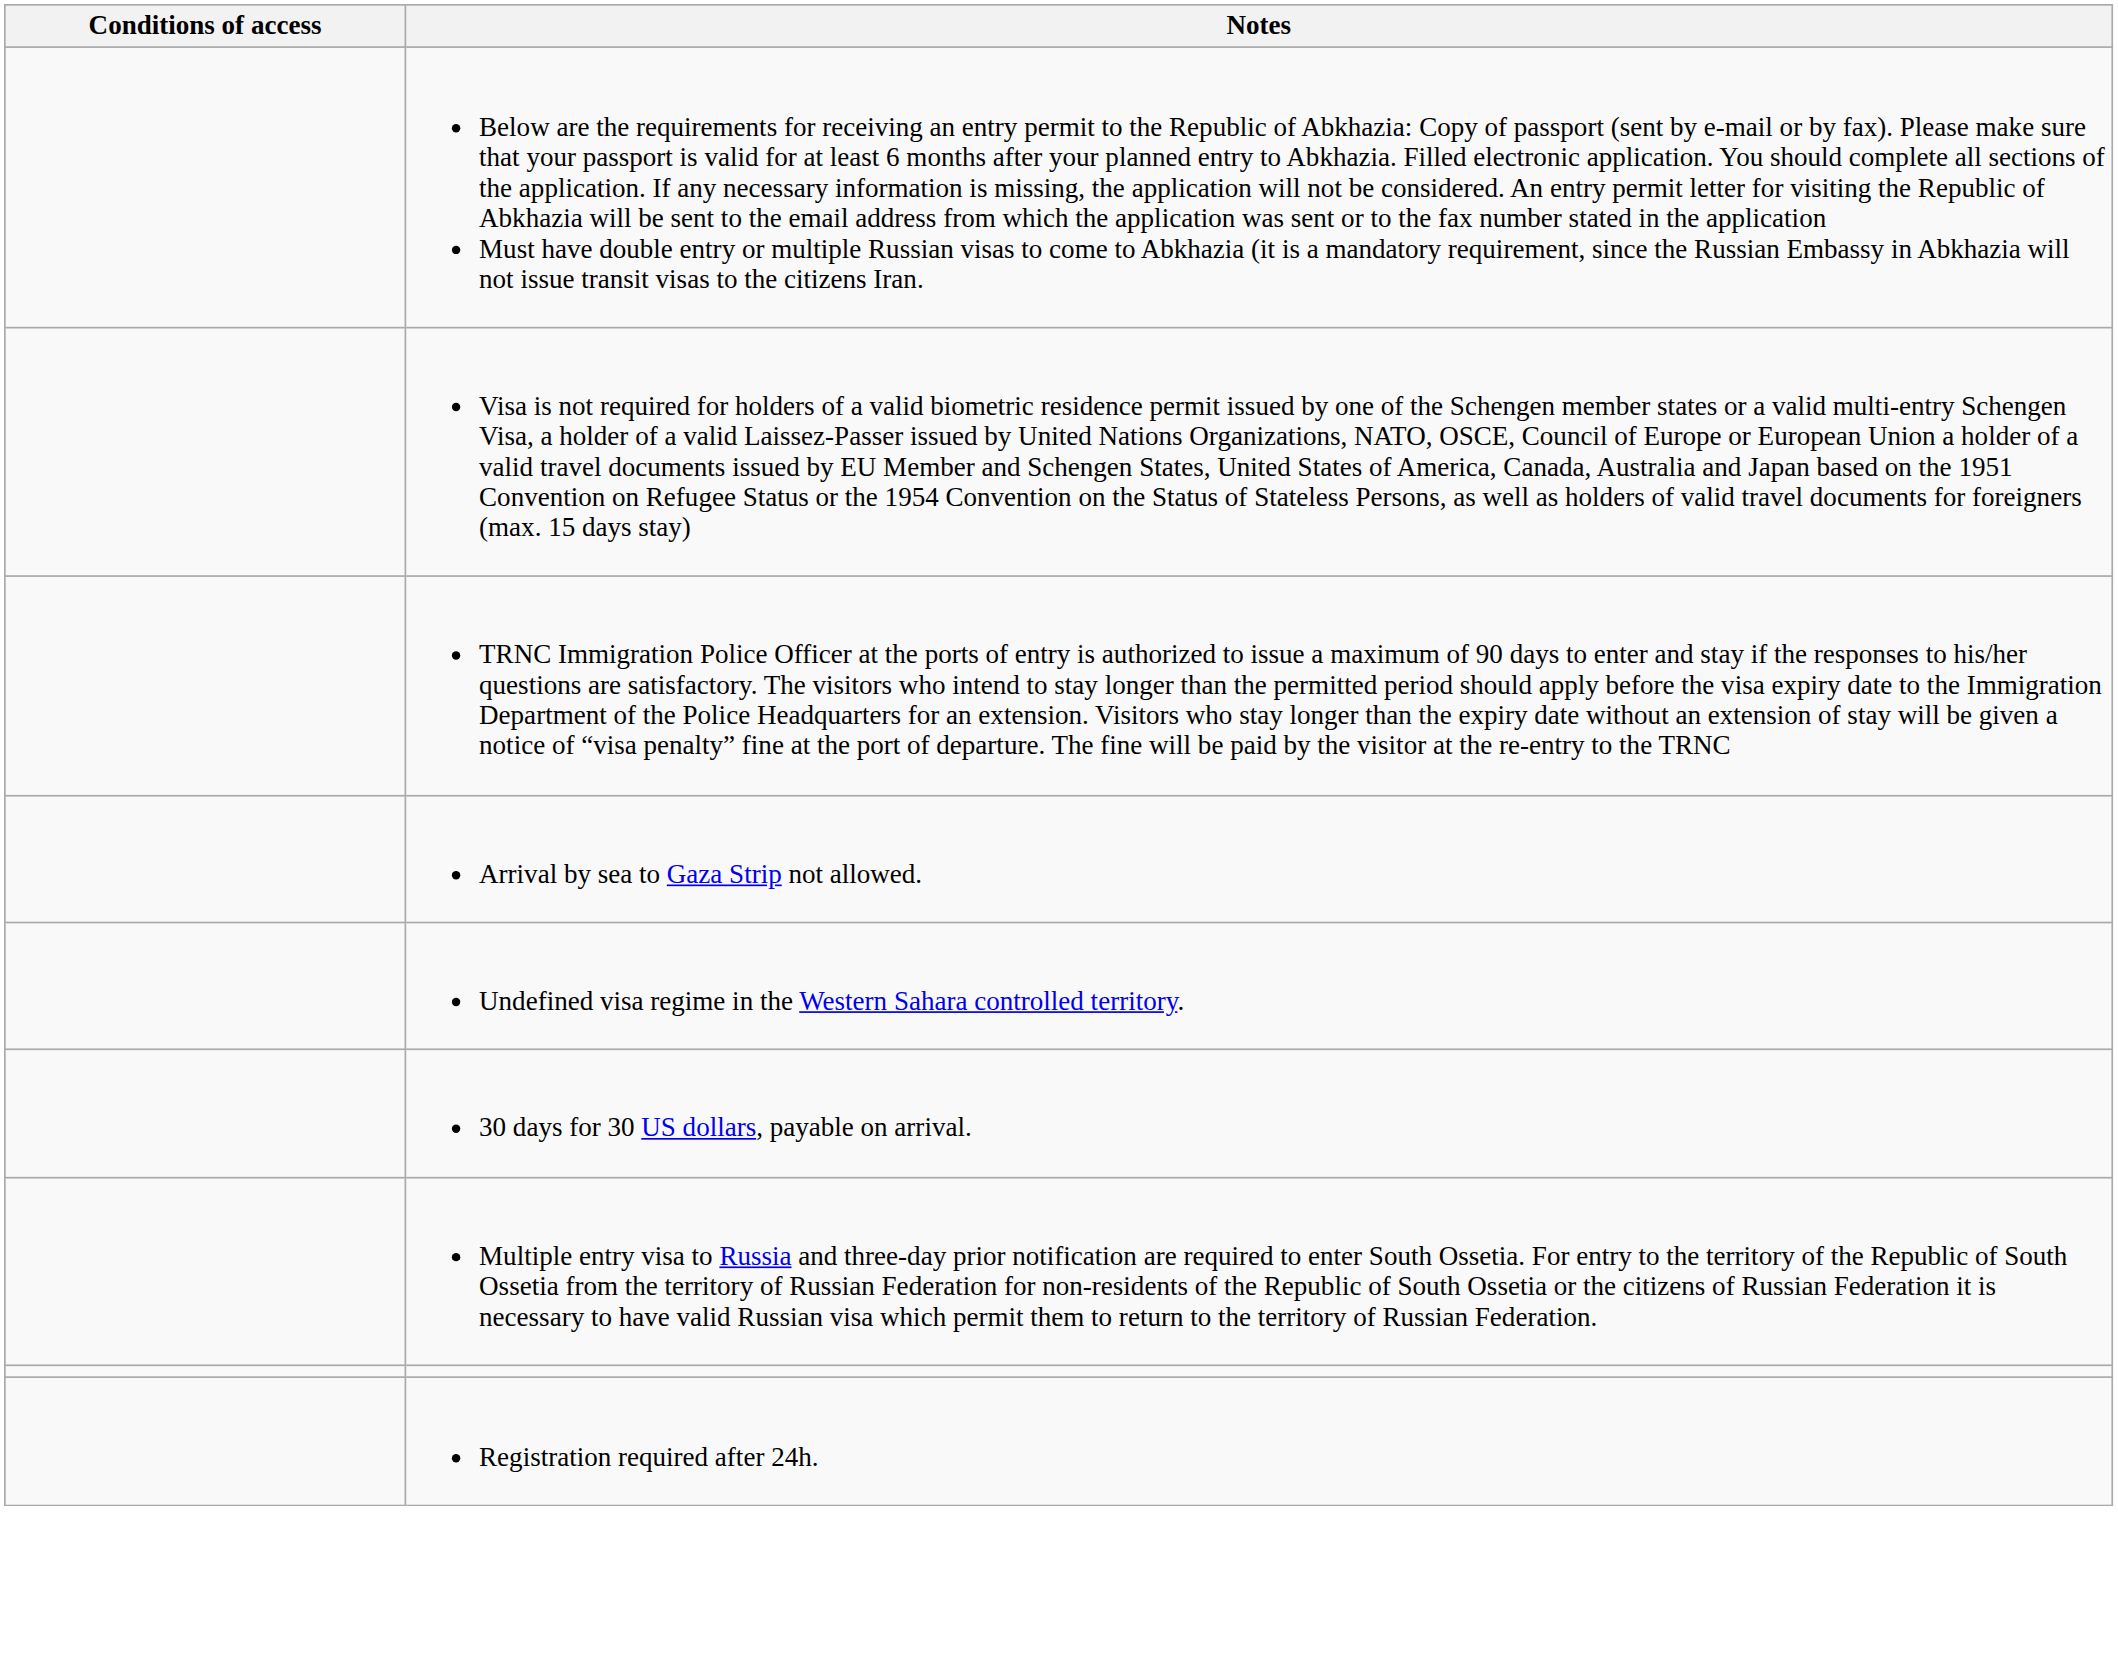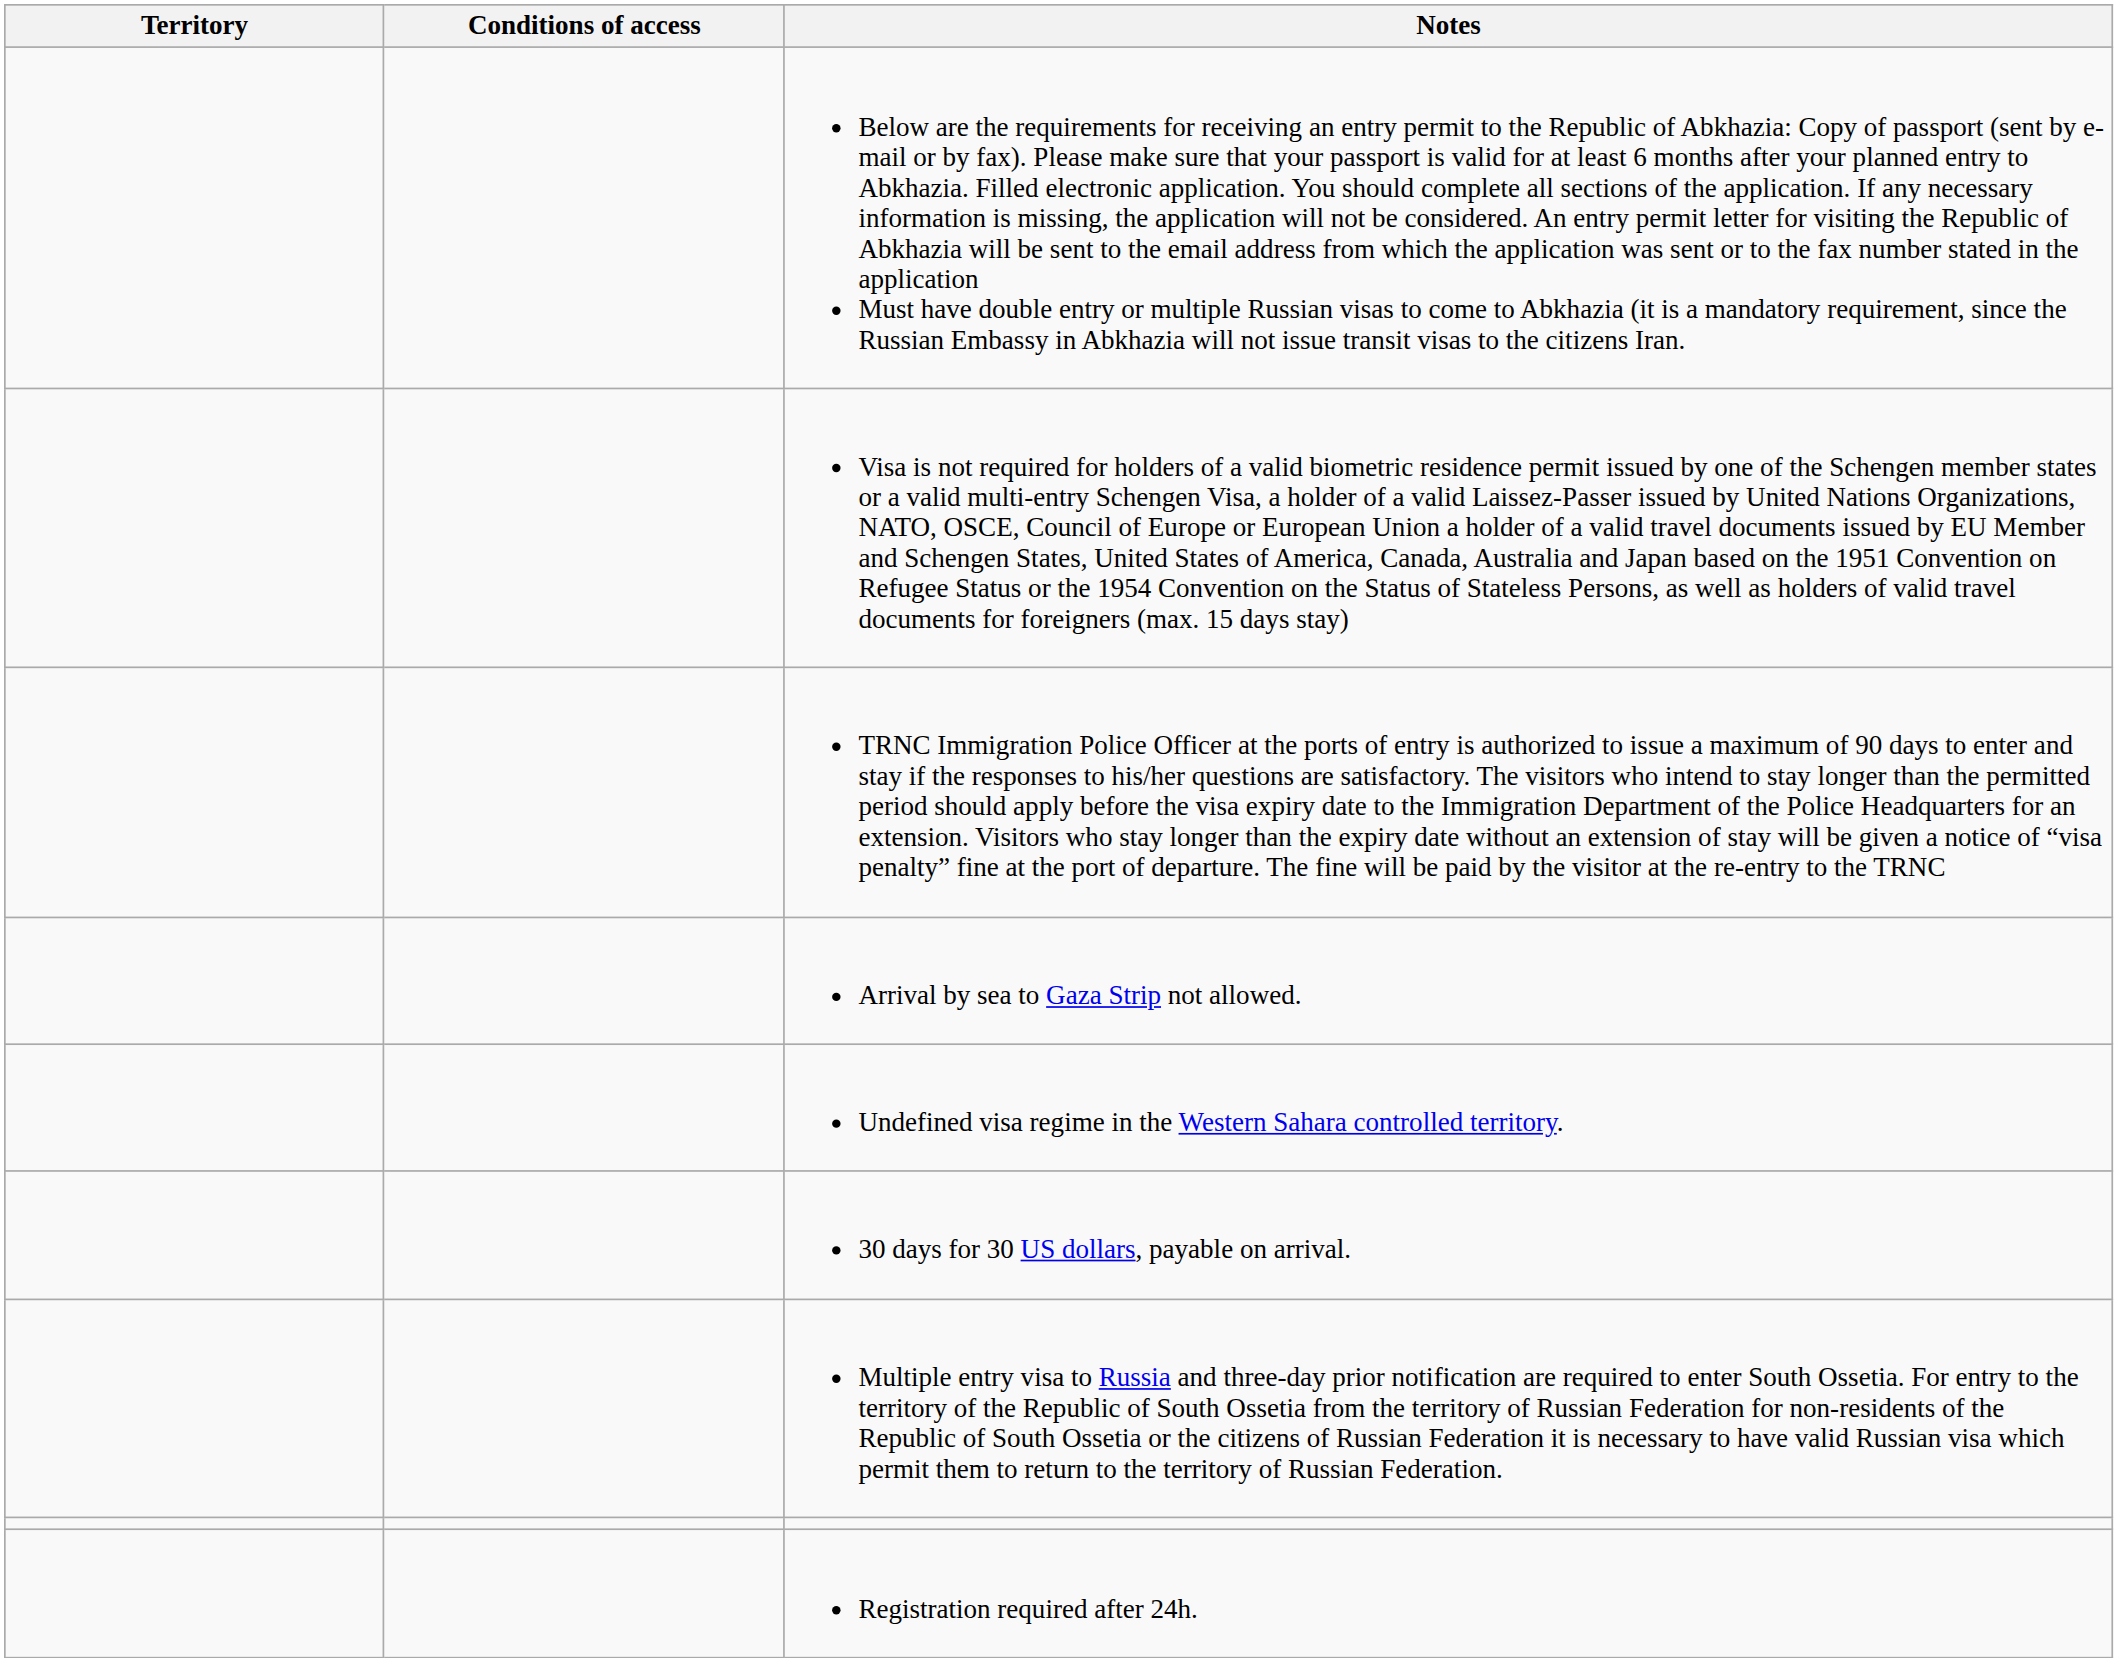+ column: Territory
